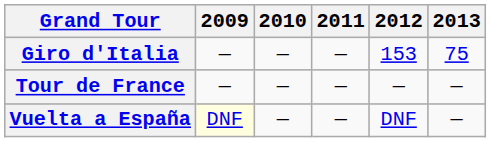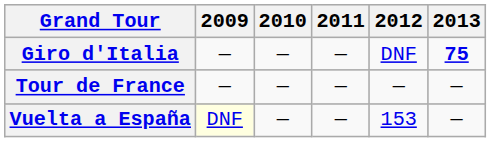Giro d'Italia | 2012: 153 -> DNF
Giro d'Italia | 2013: normal -> bold
Vuelta a España | 2012: DNF -> 153
